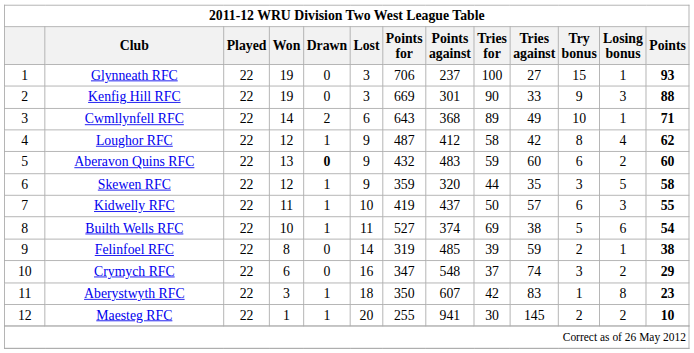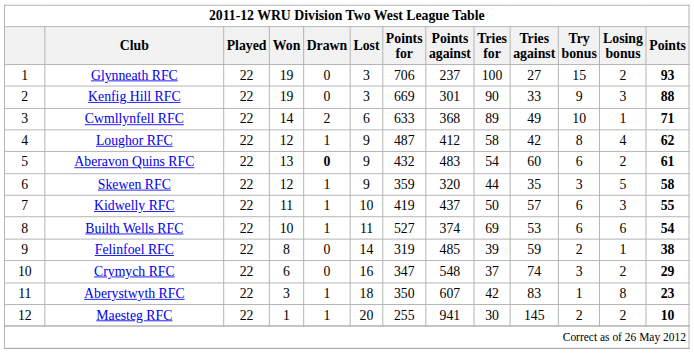Glynneath RFC | Losing bonus: 1 -> 2
Cwmllynfell RFC | Points for: 643 -> 633
Aberavon Quins RFC | Tries for: 59 -> 54
Aberavon Quins RFC | Points: 60 -> 61
Builth Wells RFC | Tries against: 38 -> 53
Builth Wells RFC | Try bonus: 5 -> 6
